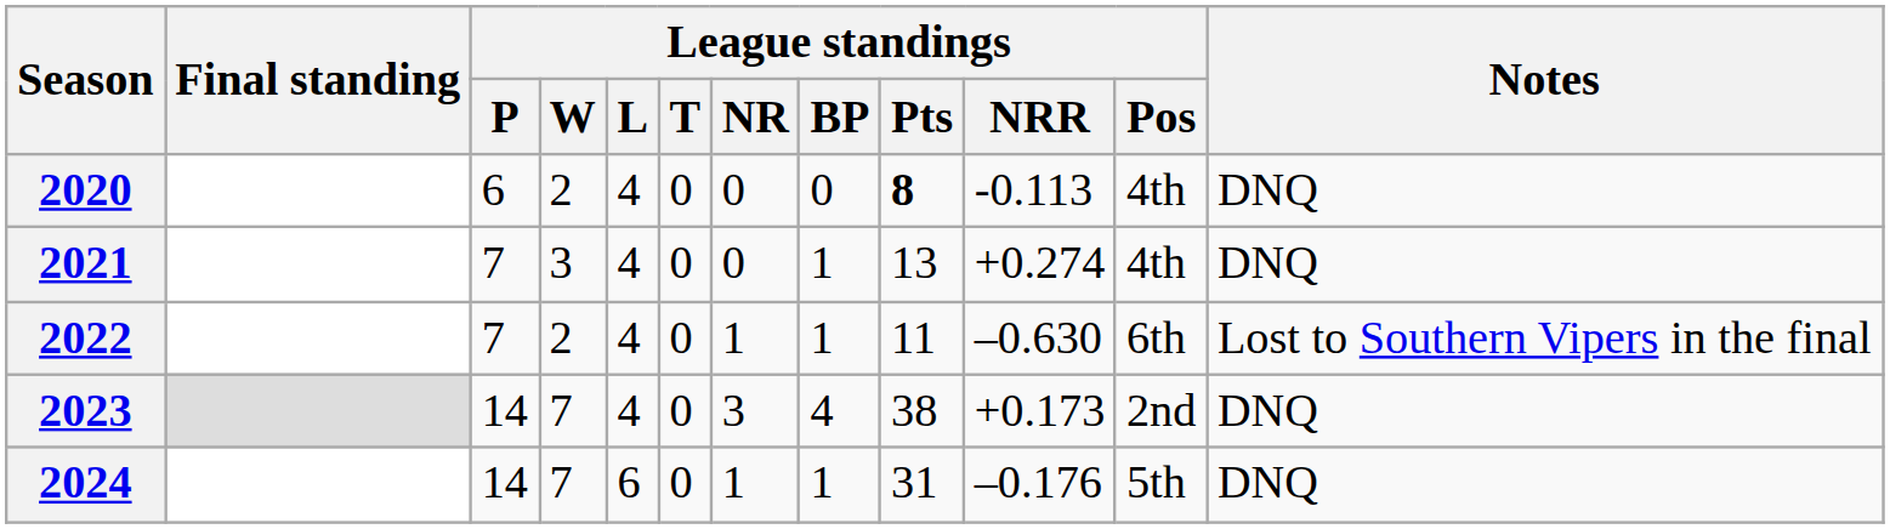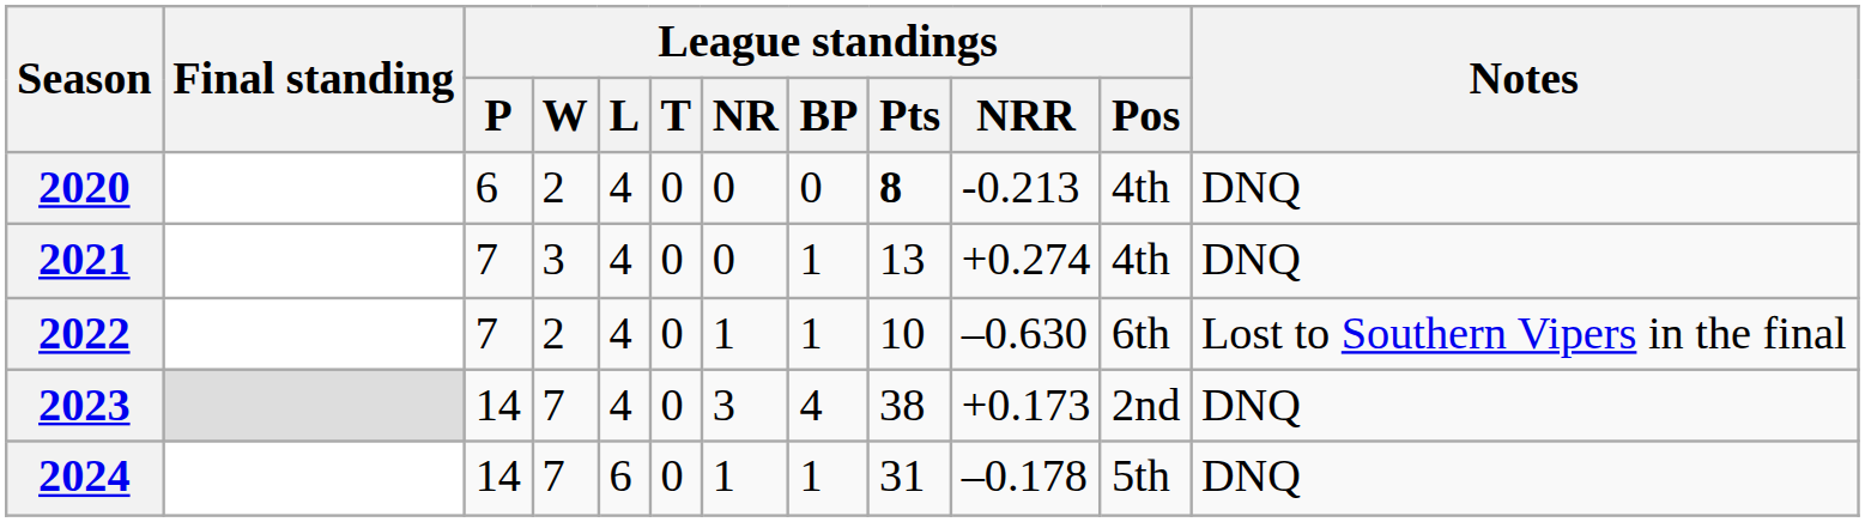2020 | League standings / NRR: -0.113 -> -0.213
2022 | League standings / Pts: 11 -> 10
2024 | League standings / NRR: –0.176 -> –0.178
